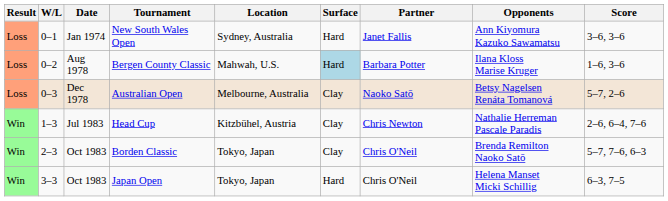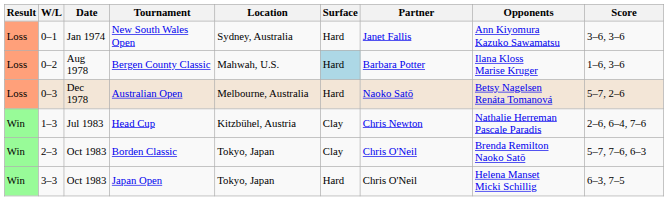Australian Open | Surface: Clay -> Hard
